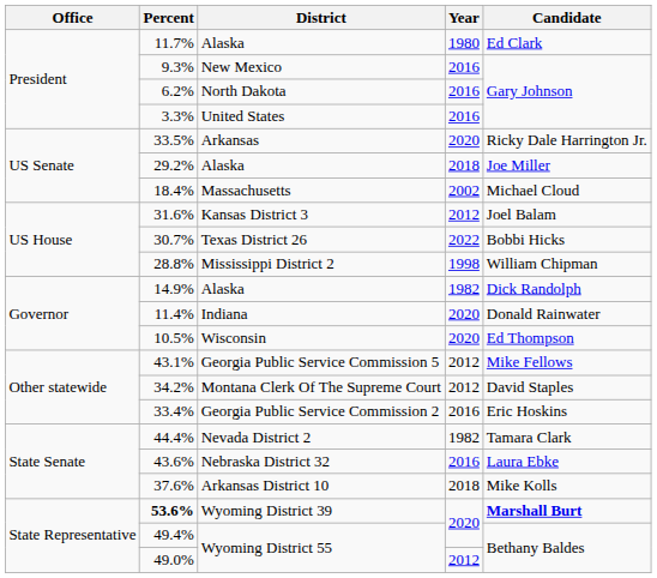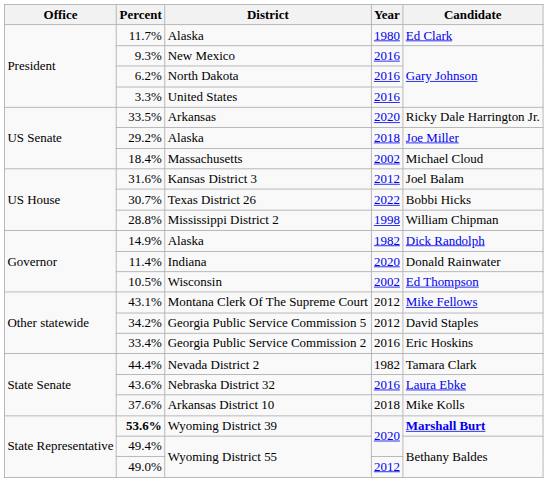10.5% | Year: 2020 -> 2002
43.1% | District: Georgia Public Service Commission 5 -> Montana Clerk Of The Supreme Court
34.2% | District: Montana Clerk Of The Supreme Court -> Georgia Public Service Commission 5
